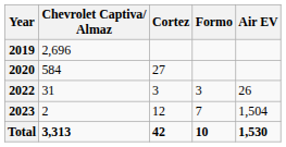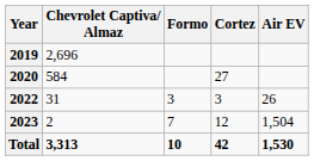columns swapped: Cortez <-> Formo
